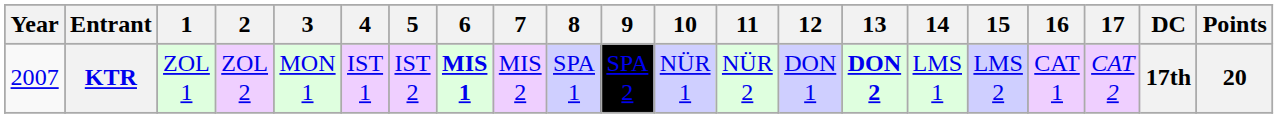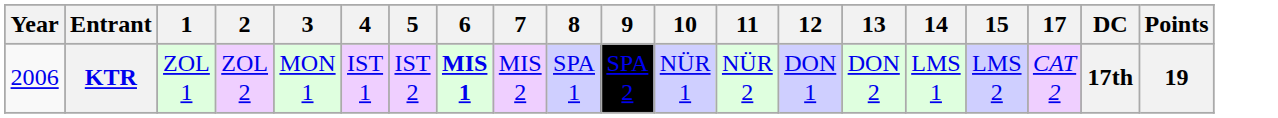- column: 16 | CAT 1
KTR | Year: 2007 -> 2006
KTR | 13: bold -> normal
KTR | Points: 20 -> 19
